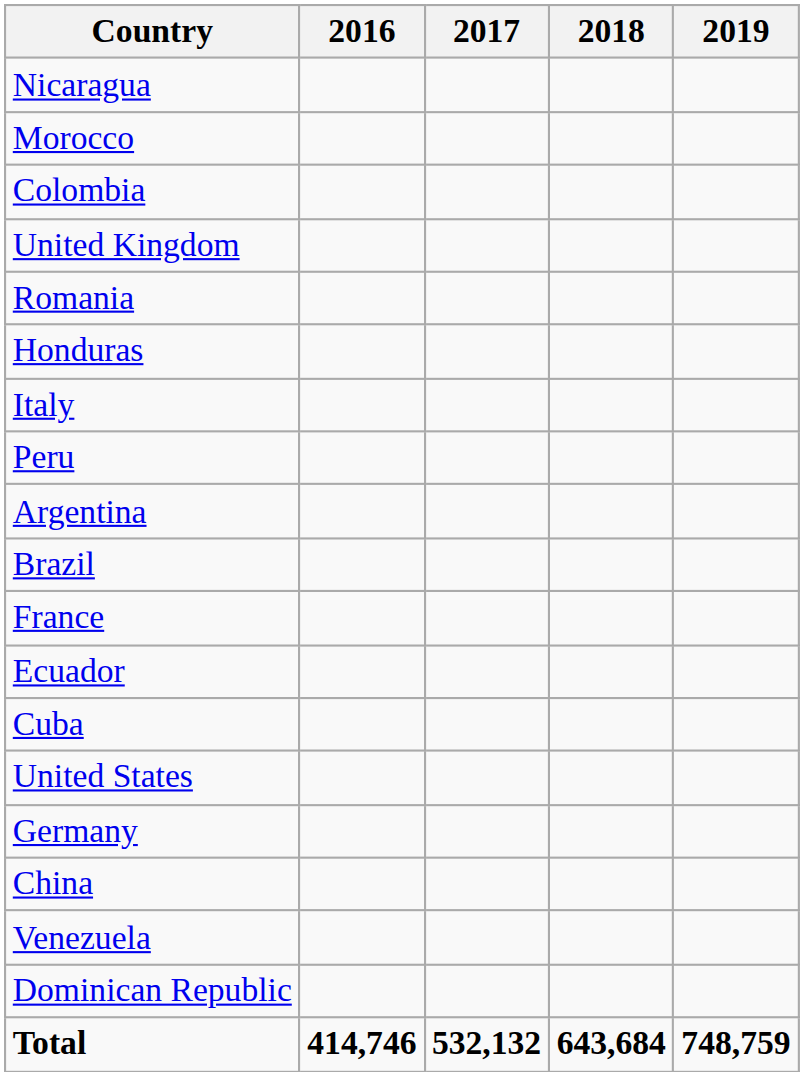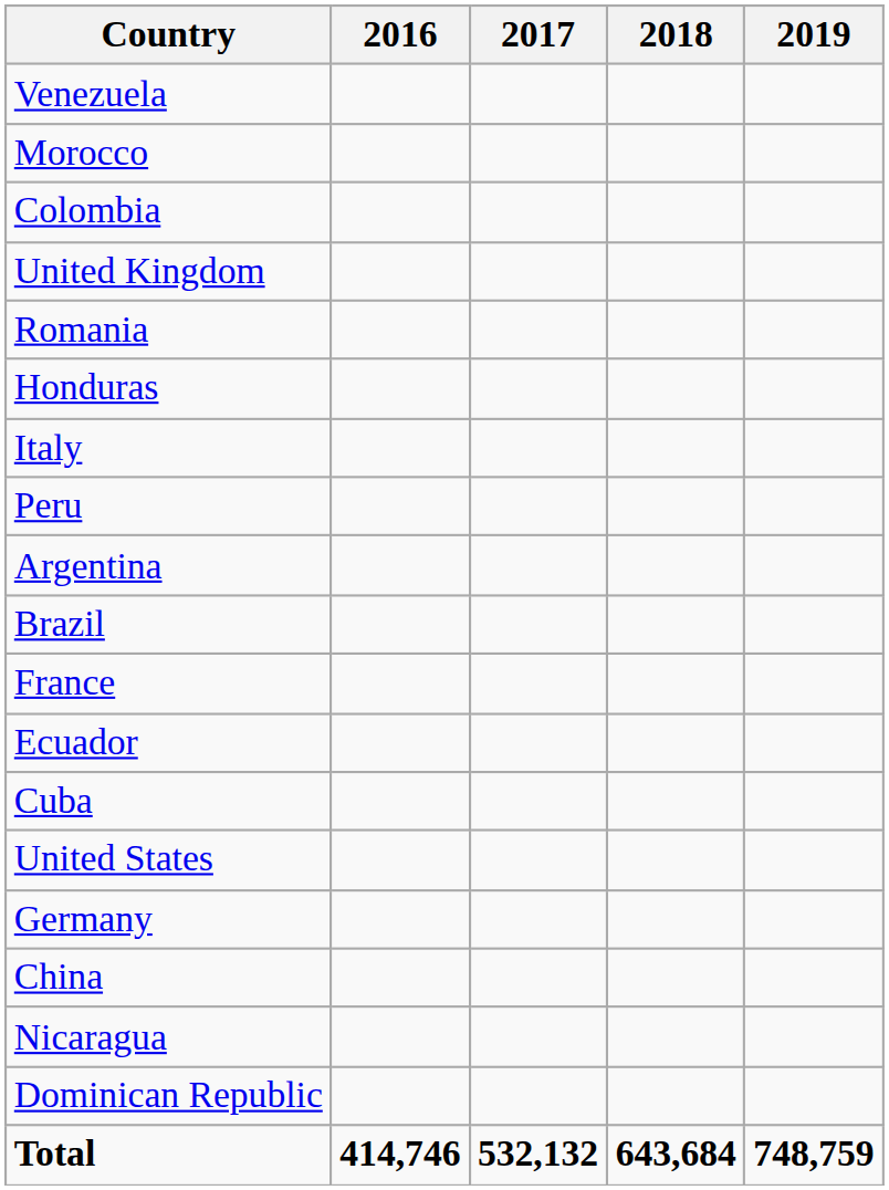rows swapped: Venezuela <-> Nicaragua
